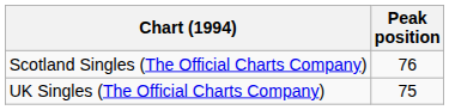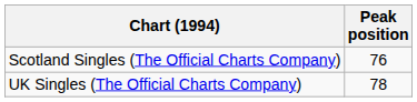UK Singles (The Official Charts Company) | Peak position: 75 -> 78
